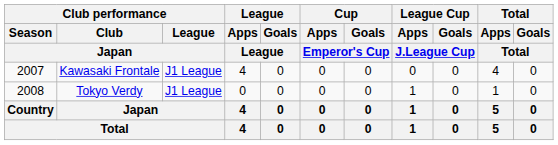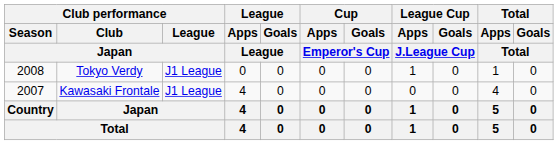rows swapped: Kawasaki Frontale <-> Tokyo Verdy
